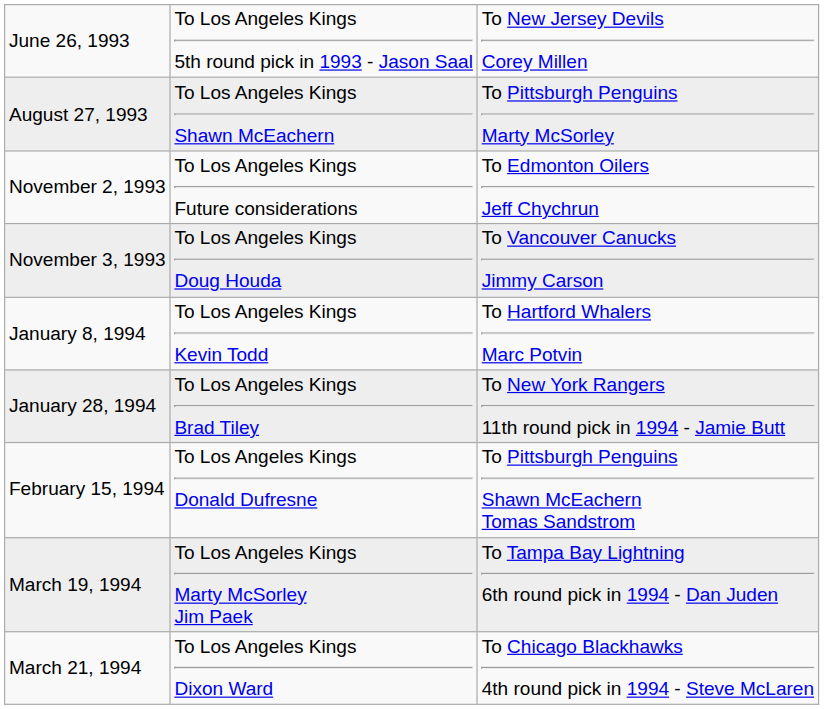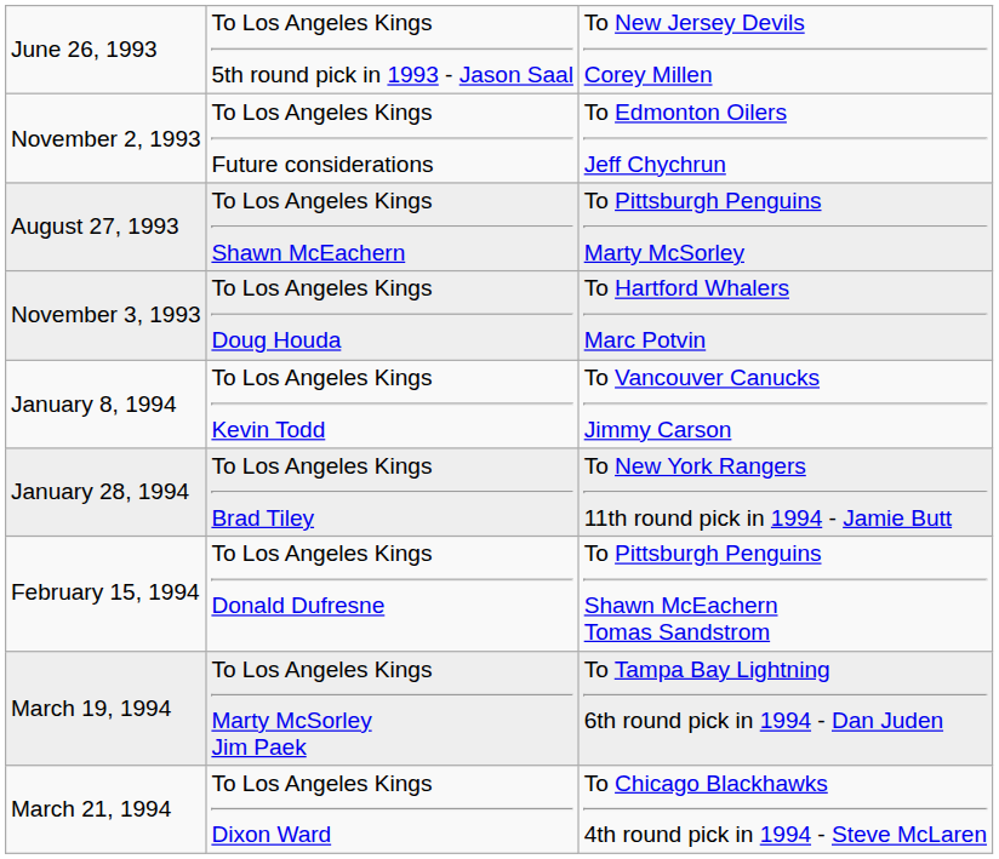rows swapped: August 27, 1993 <-> November 2, 1993
November 3, 1993 | column 3: To Vancouver Canucks Jimmy Carson -> To Hartford Whalers Marc Potvin
January 8, 1994 | column 3: To Hartford Whalers Marc Potvin -> To Vancouver Canucks Jimmy Carson
